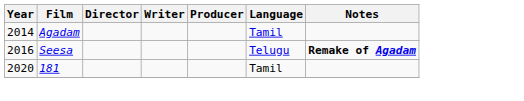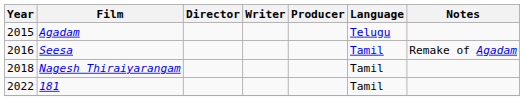Agadam | Year: 2014 -> 2015
Agadam | Language: Tamil -> Telugu
Seesa | Language: Telugu -> Tamil
Seesa | Notes: bold -> normal
+ row: 2018 | Nagesh Thiraiyarangam | Tamil
181 | Year: 2020 -> 2022
